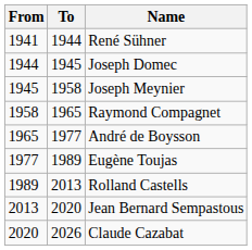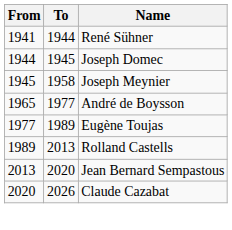- row: 1958 | 1965 | Raymond Compagnet
